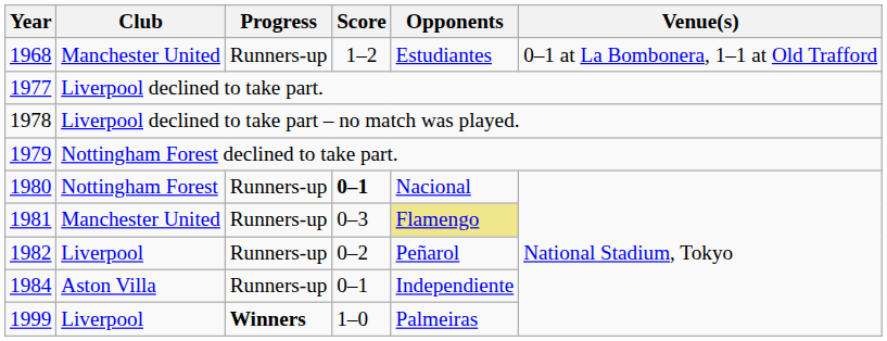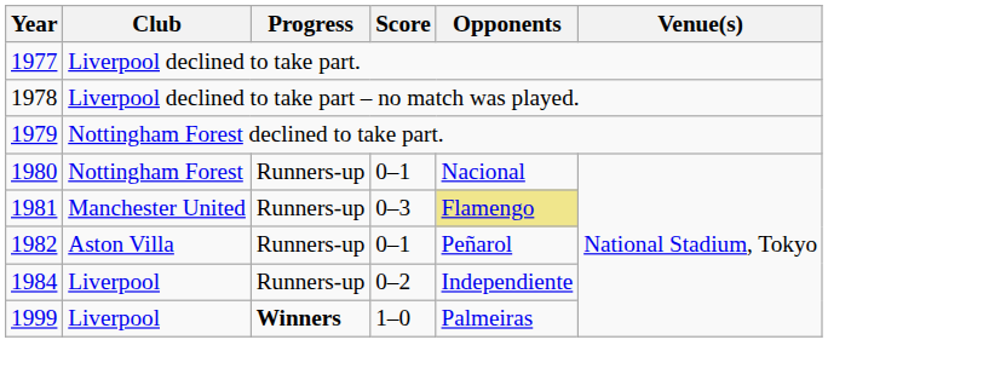- row: 1968 | Manchester United | Runners-up | 1–2 | Estudiantes | 0–1 at La Bombonera, 1–1 at Old Trafford
1980 | Score: bold -> normal
1982 | Club: Liverpool -> Aston Villa
1982 | Score: 0–2 -> 0–1
1984 | Club: Aston Villa -> Liverpool
1984 | Score: 0–1 -> 0–2
